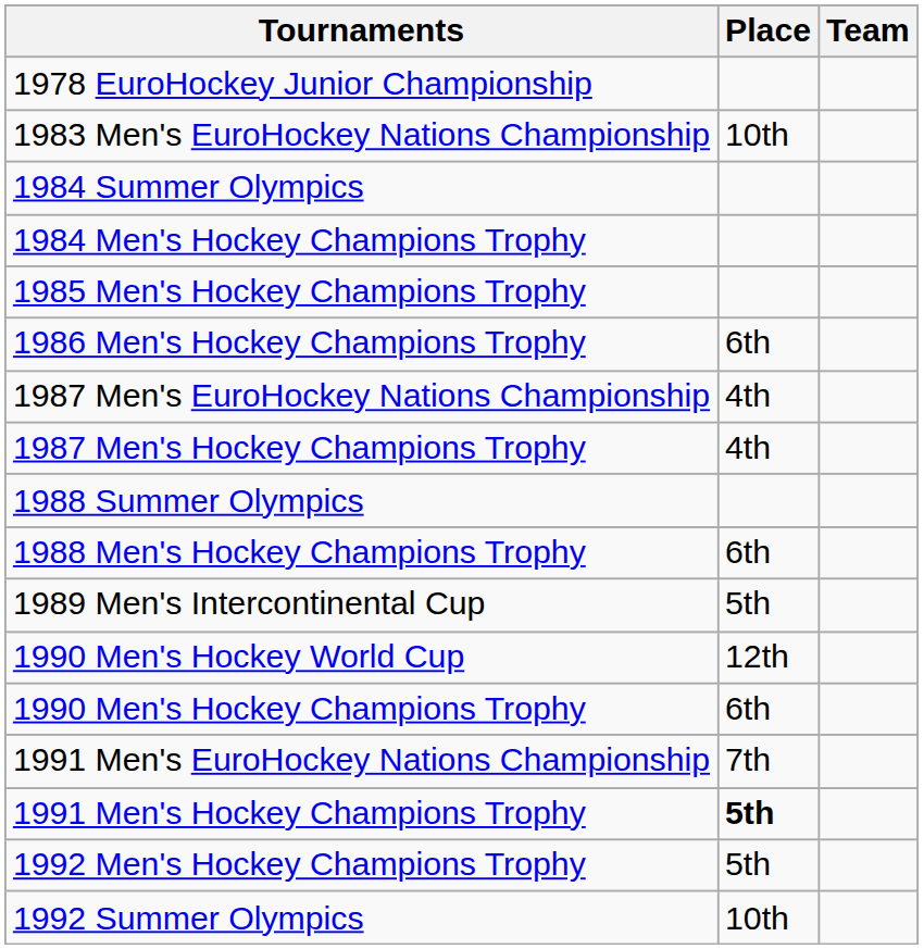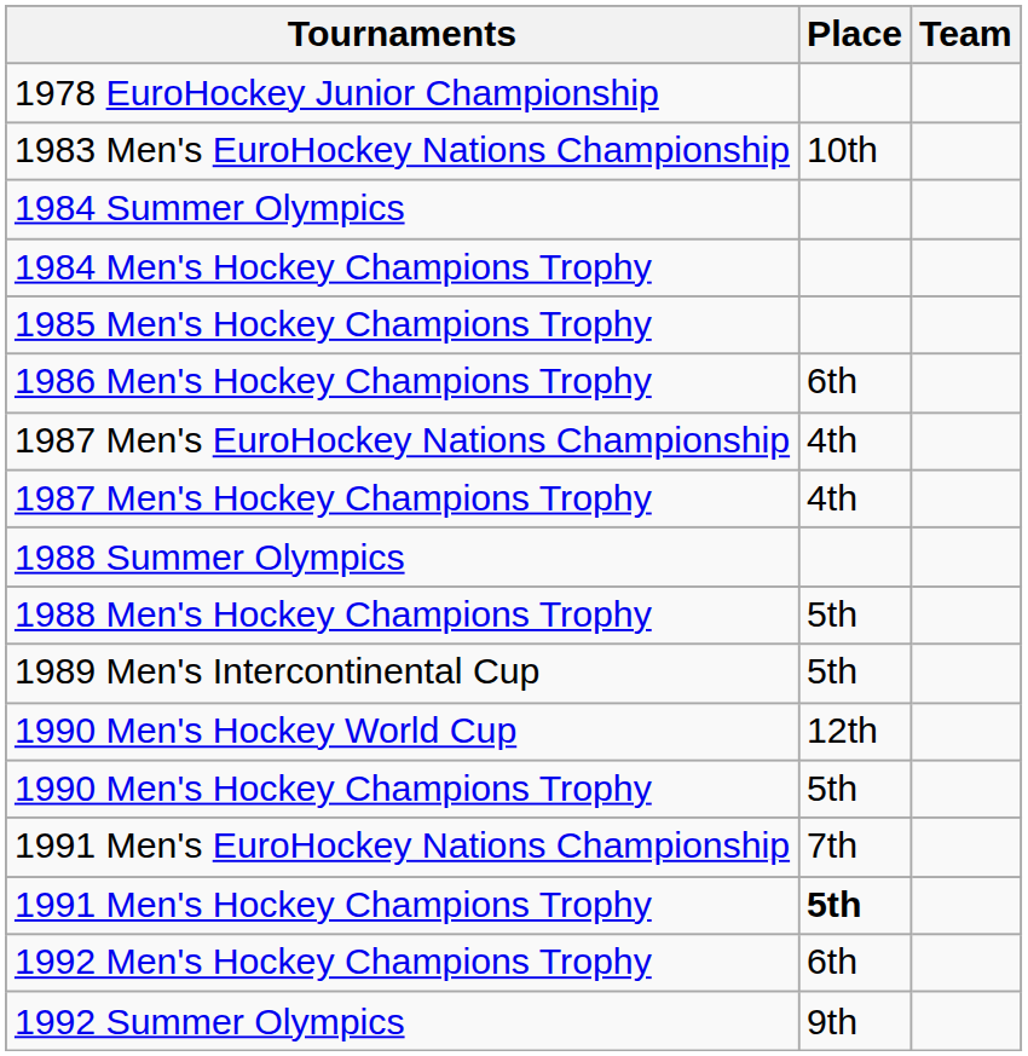1988 Men's Hockey Champions Trophy | Place: 6th -> 5th
1990 Men's Hockey Champions Trophy | Place: 6th -> 5th
1992 Men's Hockey Champions Trophy | Place: 5th -> 6th
1992 Summer Olympics | Place: 10th -> 9th
